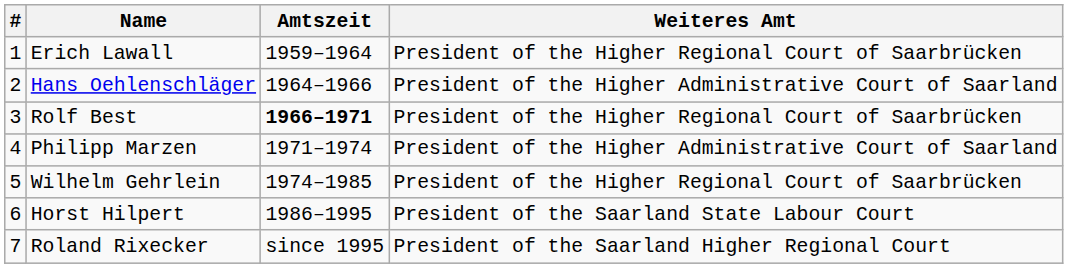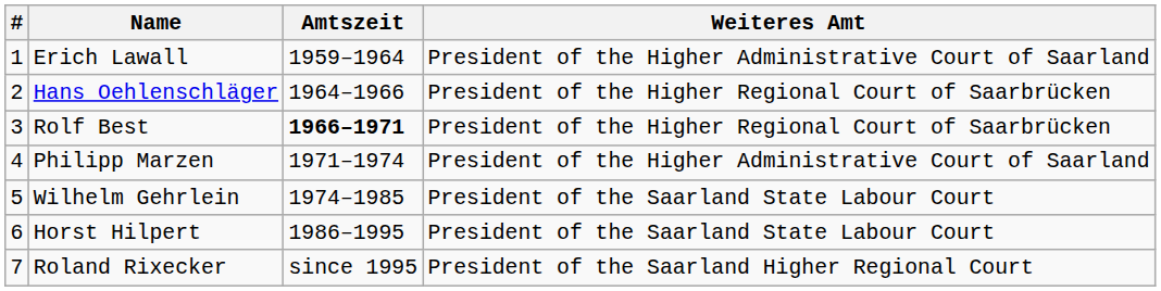Erich Lawall | Weiteres Amt: President of the Higher Regional Court of Saarbrücken -> President of the Higher Administrative Court of Saarland
Hans Oehlenschläger | Weiteres Amt: President of the Higher Administrative Court of Saarland -> President of the Higher Regional Court of Saarbrücken
Wilhelm Gehrlein | Weiteres Amt: President of the Higher Regional Court of Saarbrücken -> President of the Saarland State Labour Court
